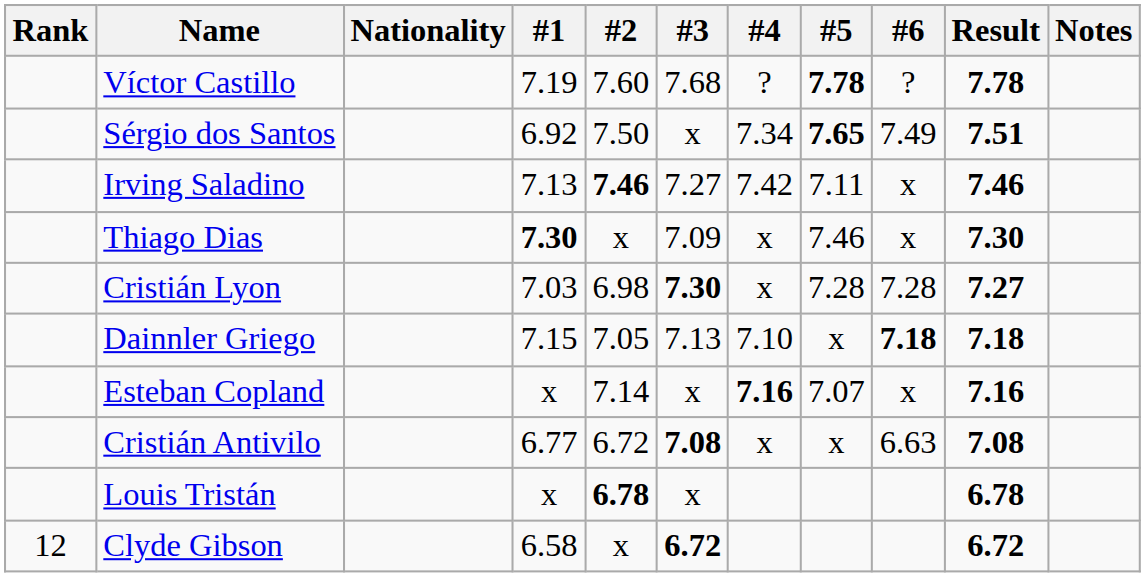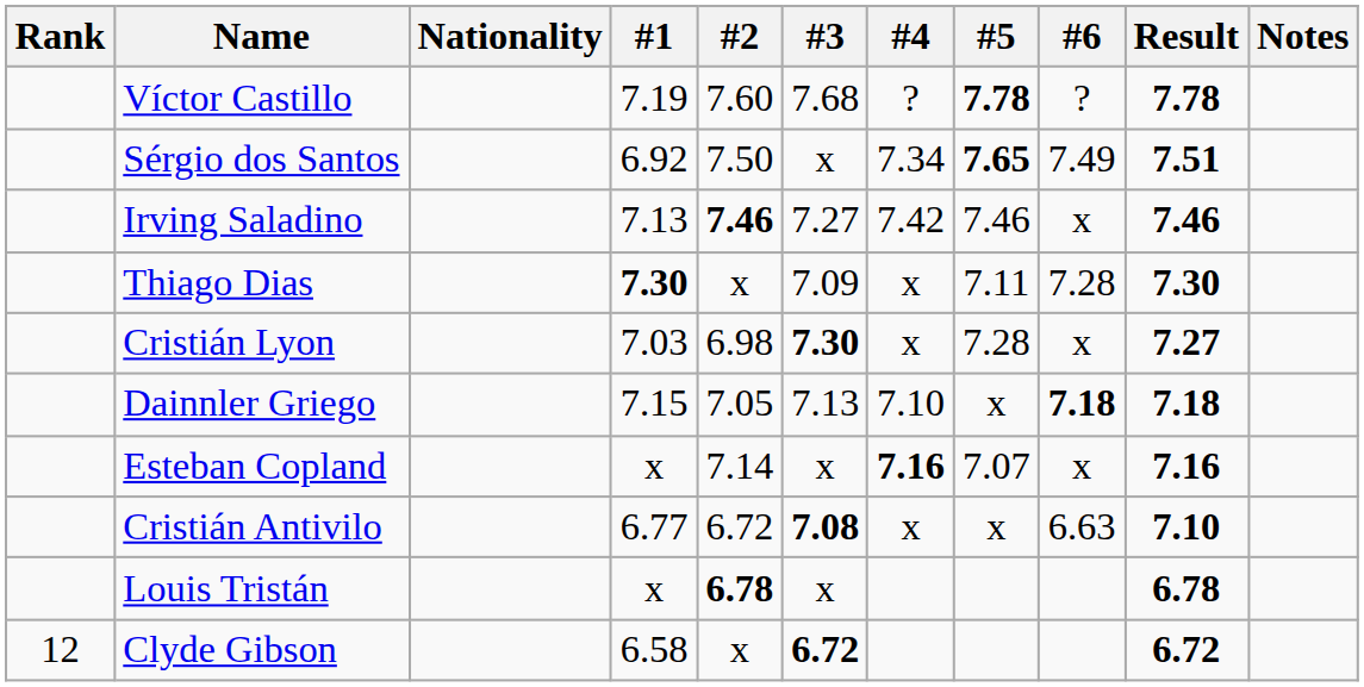Irving Saladino | #5: 7.11 -> 7.46
Thiago Dias | #5: 7.46 -> 7.11
Thiago Dias | #6: x -> 7.28
Cristián Lyon | #6: 7.28 -> x
Cristián Antivilo | Result: 7.08 -> 7.10
